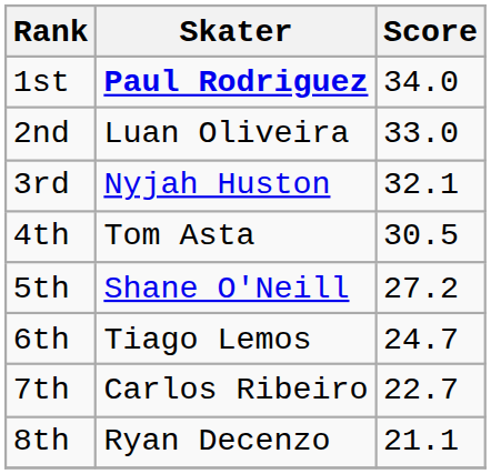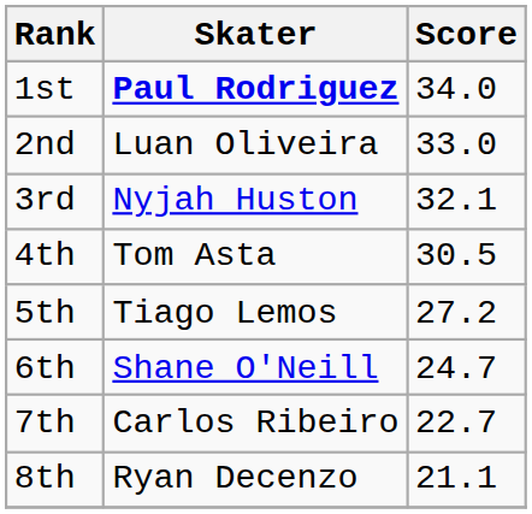5th | Skater: Shane O'Neill -> Tiago Lemos
6th | Skater: Tiago Lemos -> Shane O'Neill
